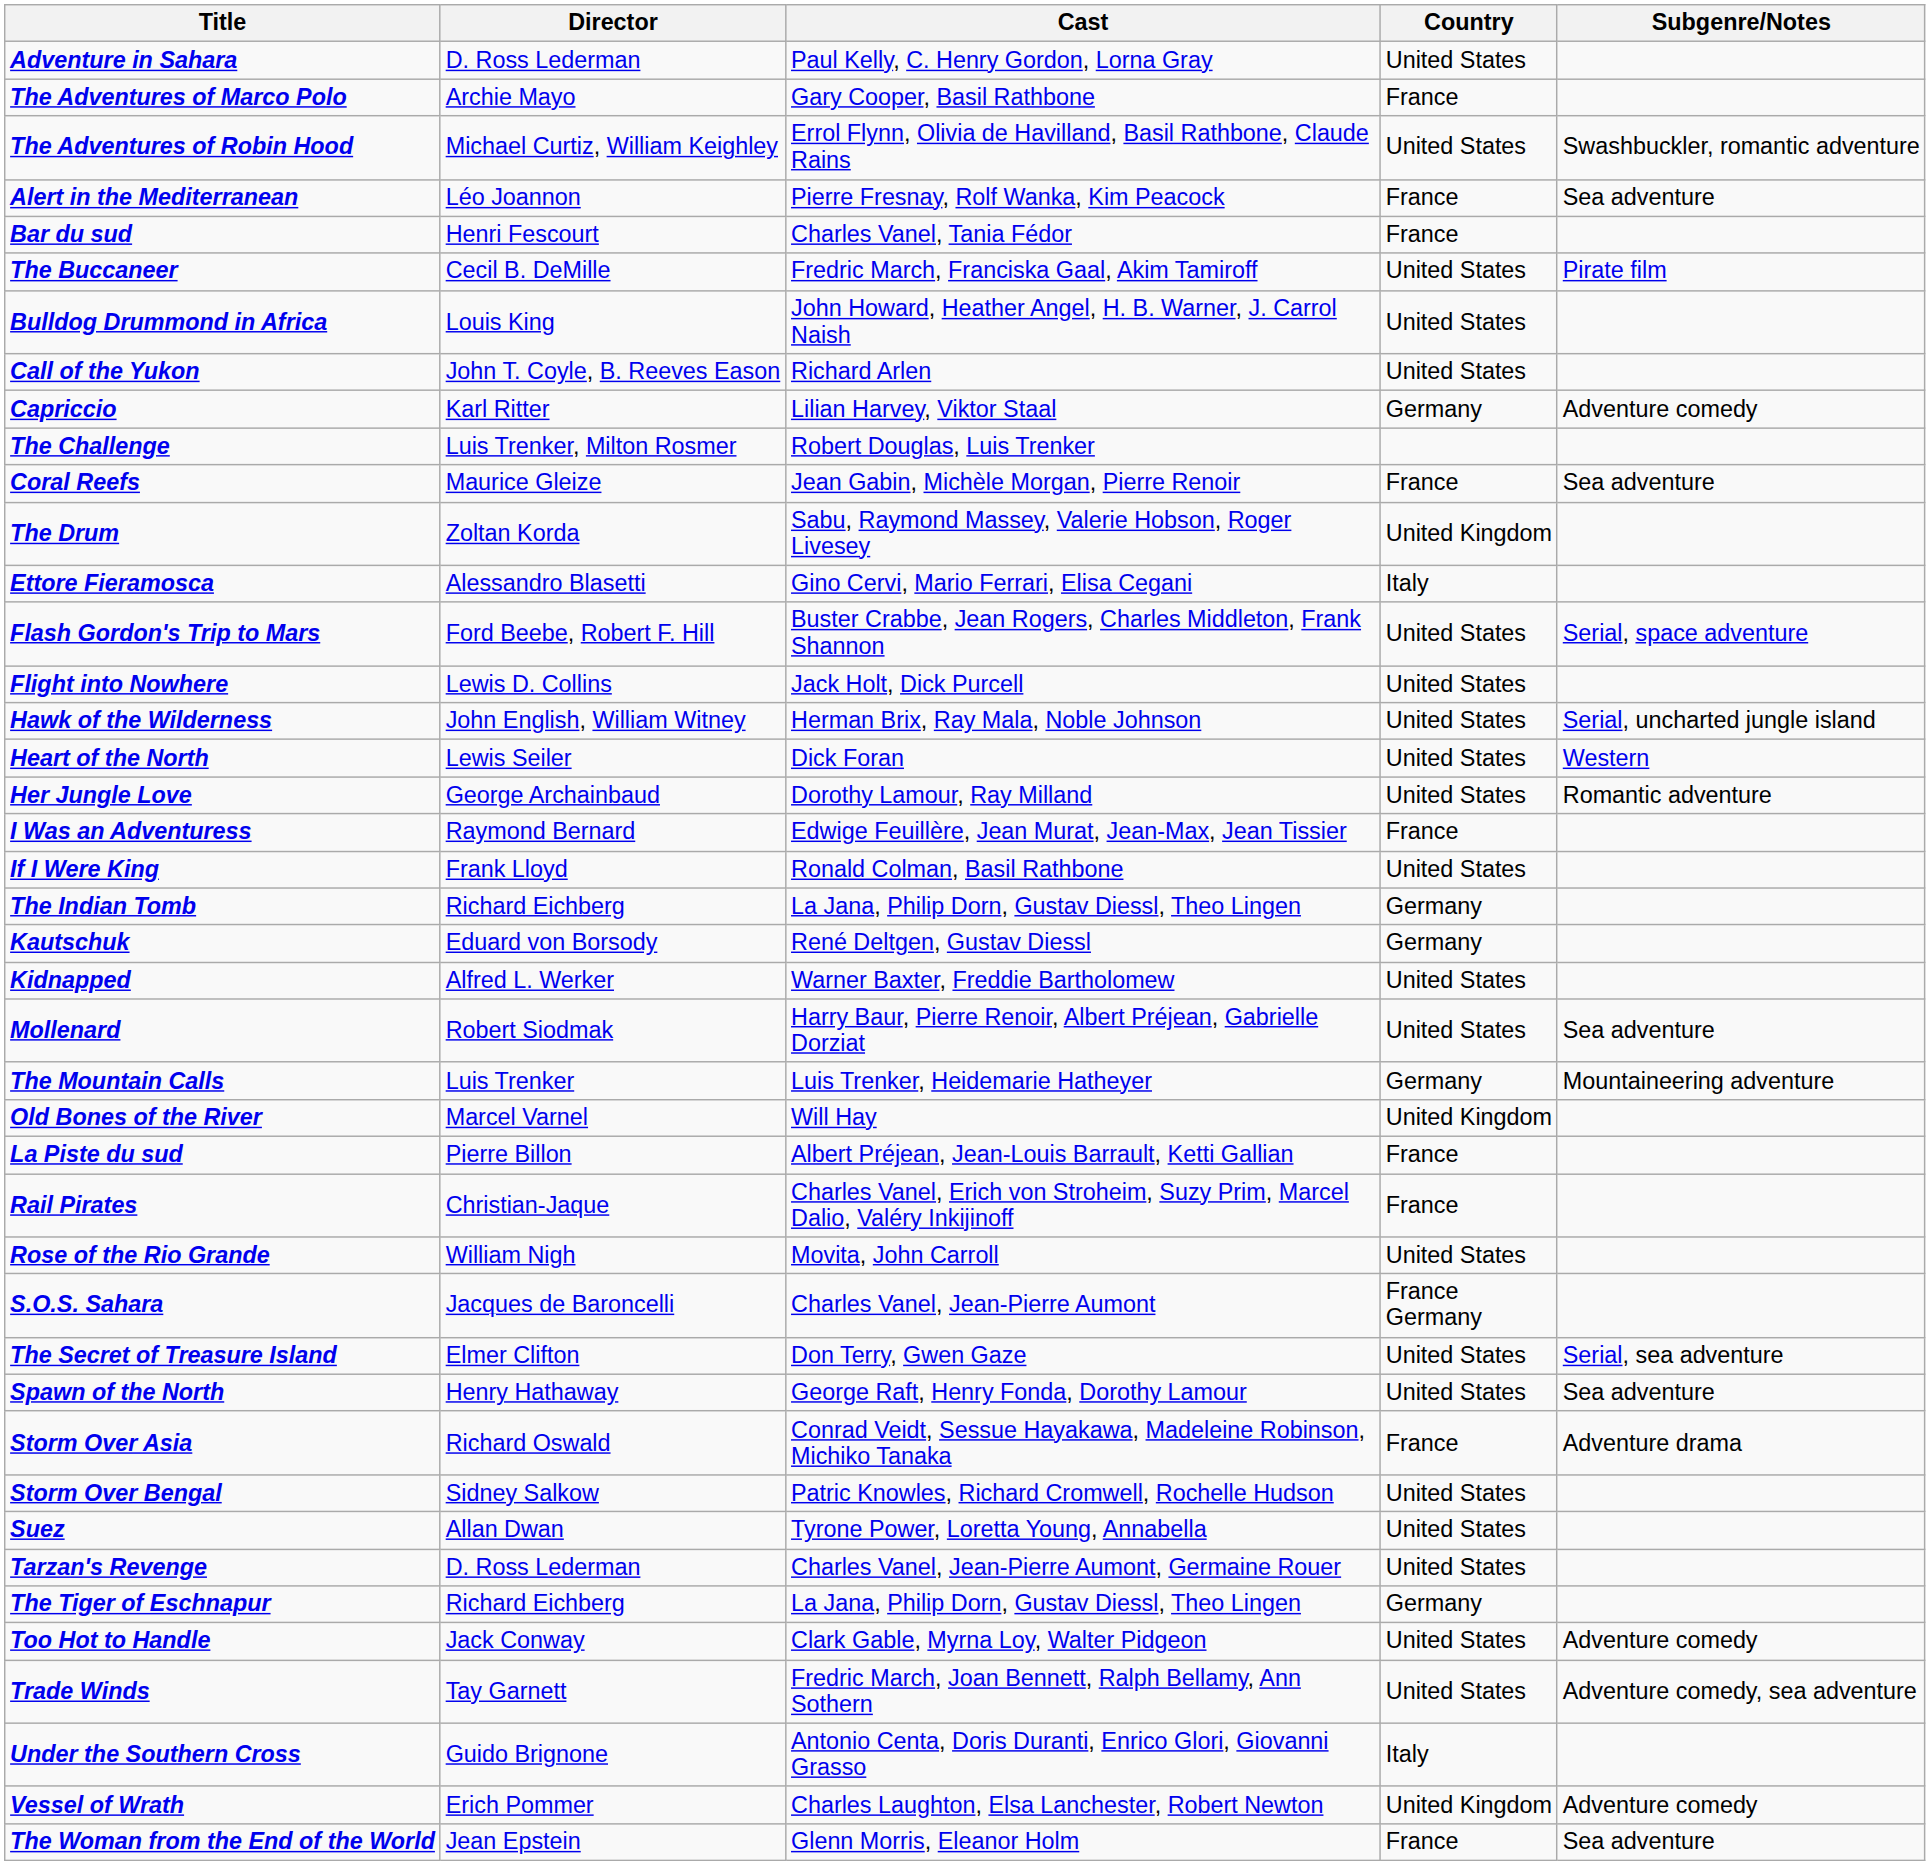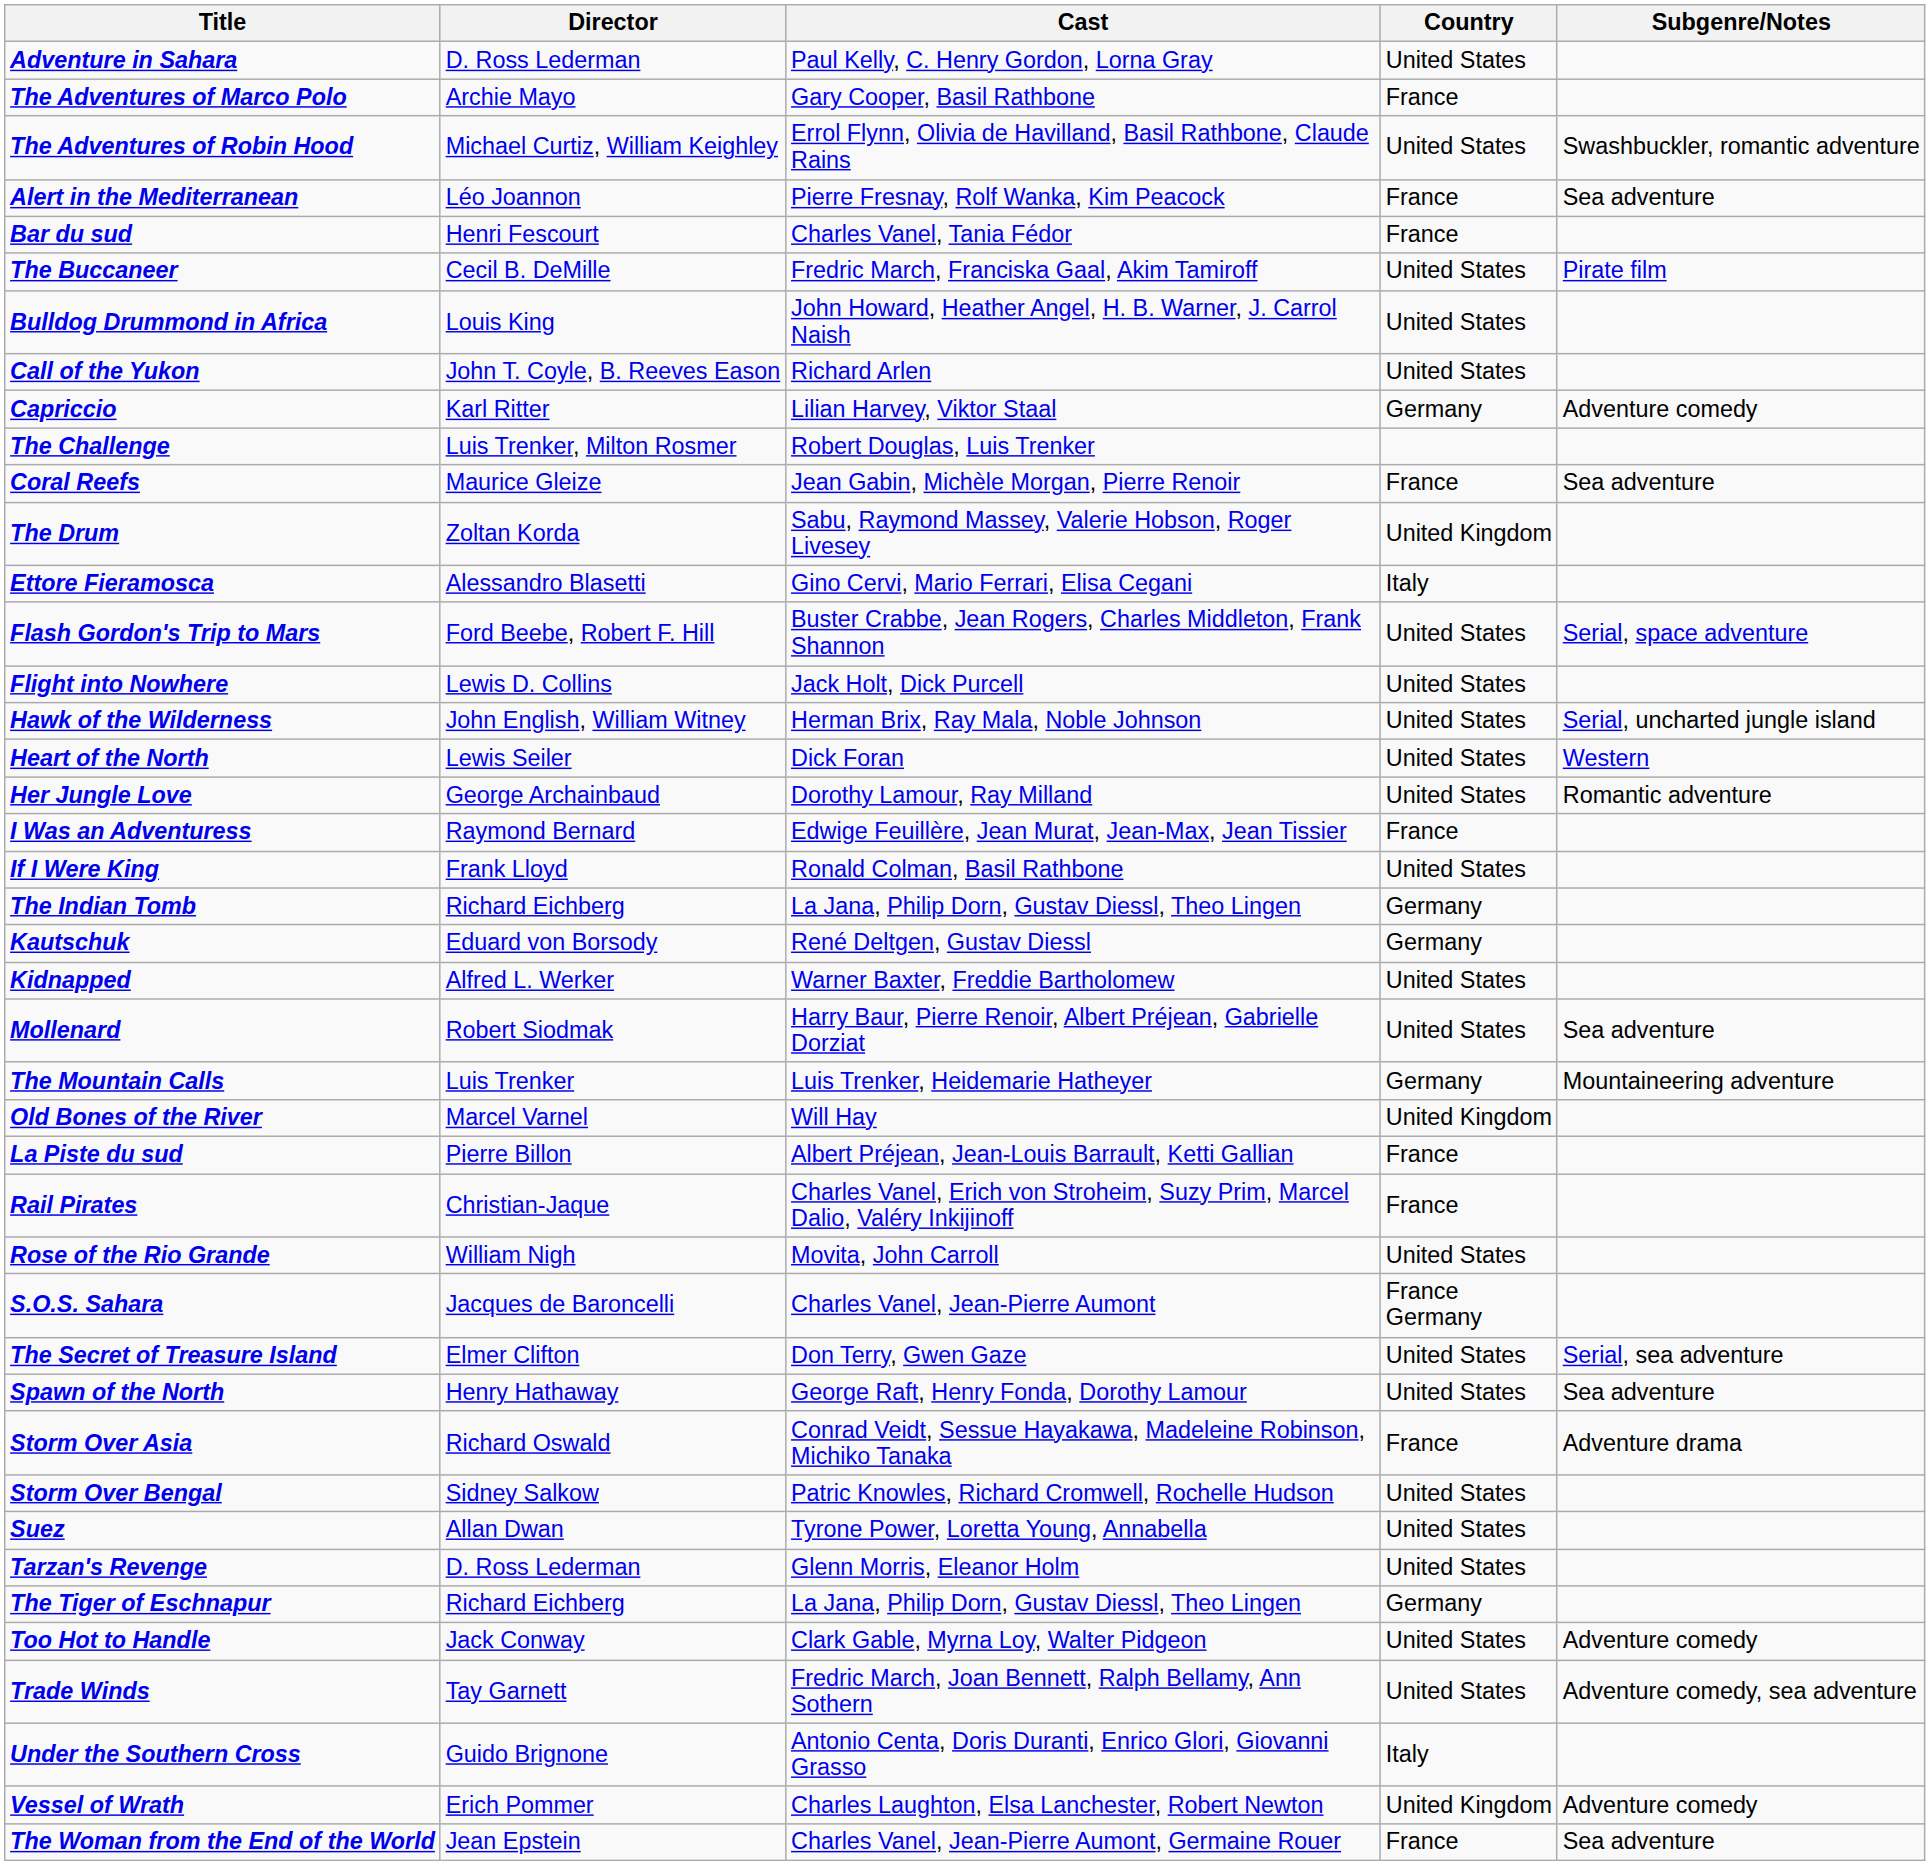Tarzan's Revenge | Cast: Charles Vanel, Jean-Pierre Aumont, Germaine Rouer -> Glenn Morris, Eleanor Holm
The Woman from the End of the World | Cast: Glenn Morris, Eleanor Holm -> Charles Vanel, Jean-Pierre Aumont, Germaine Rouer
